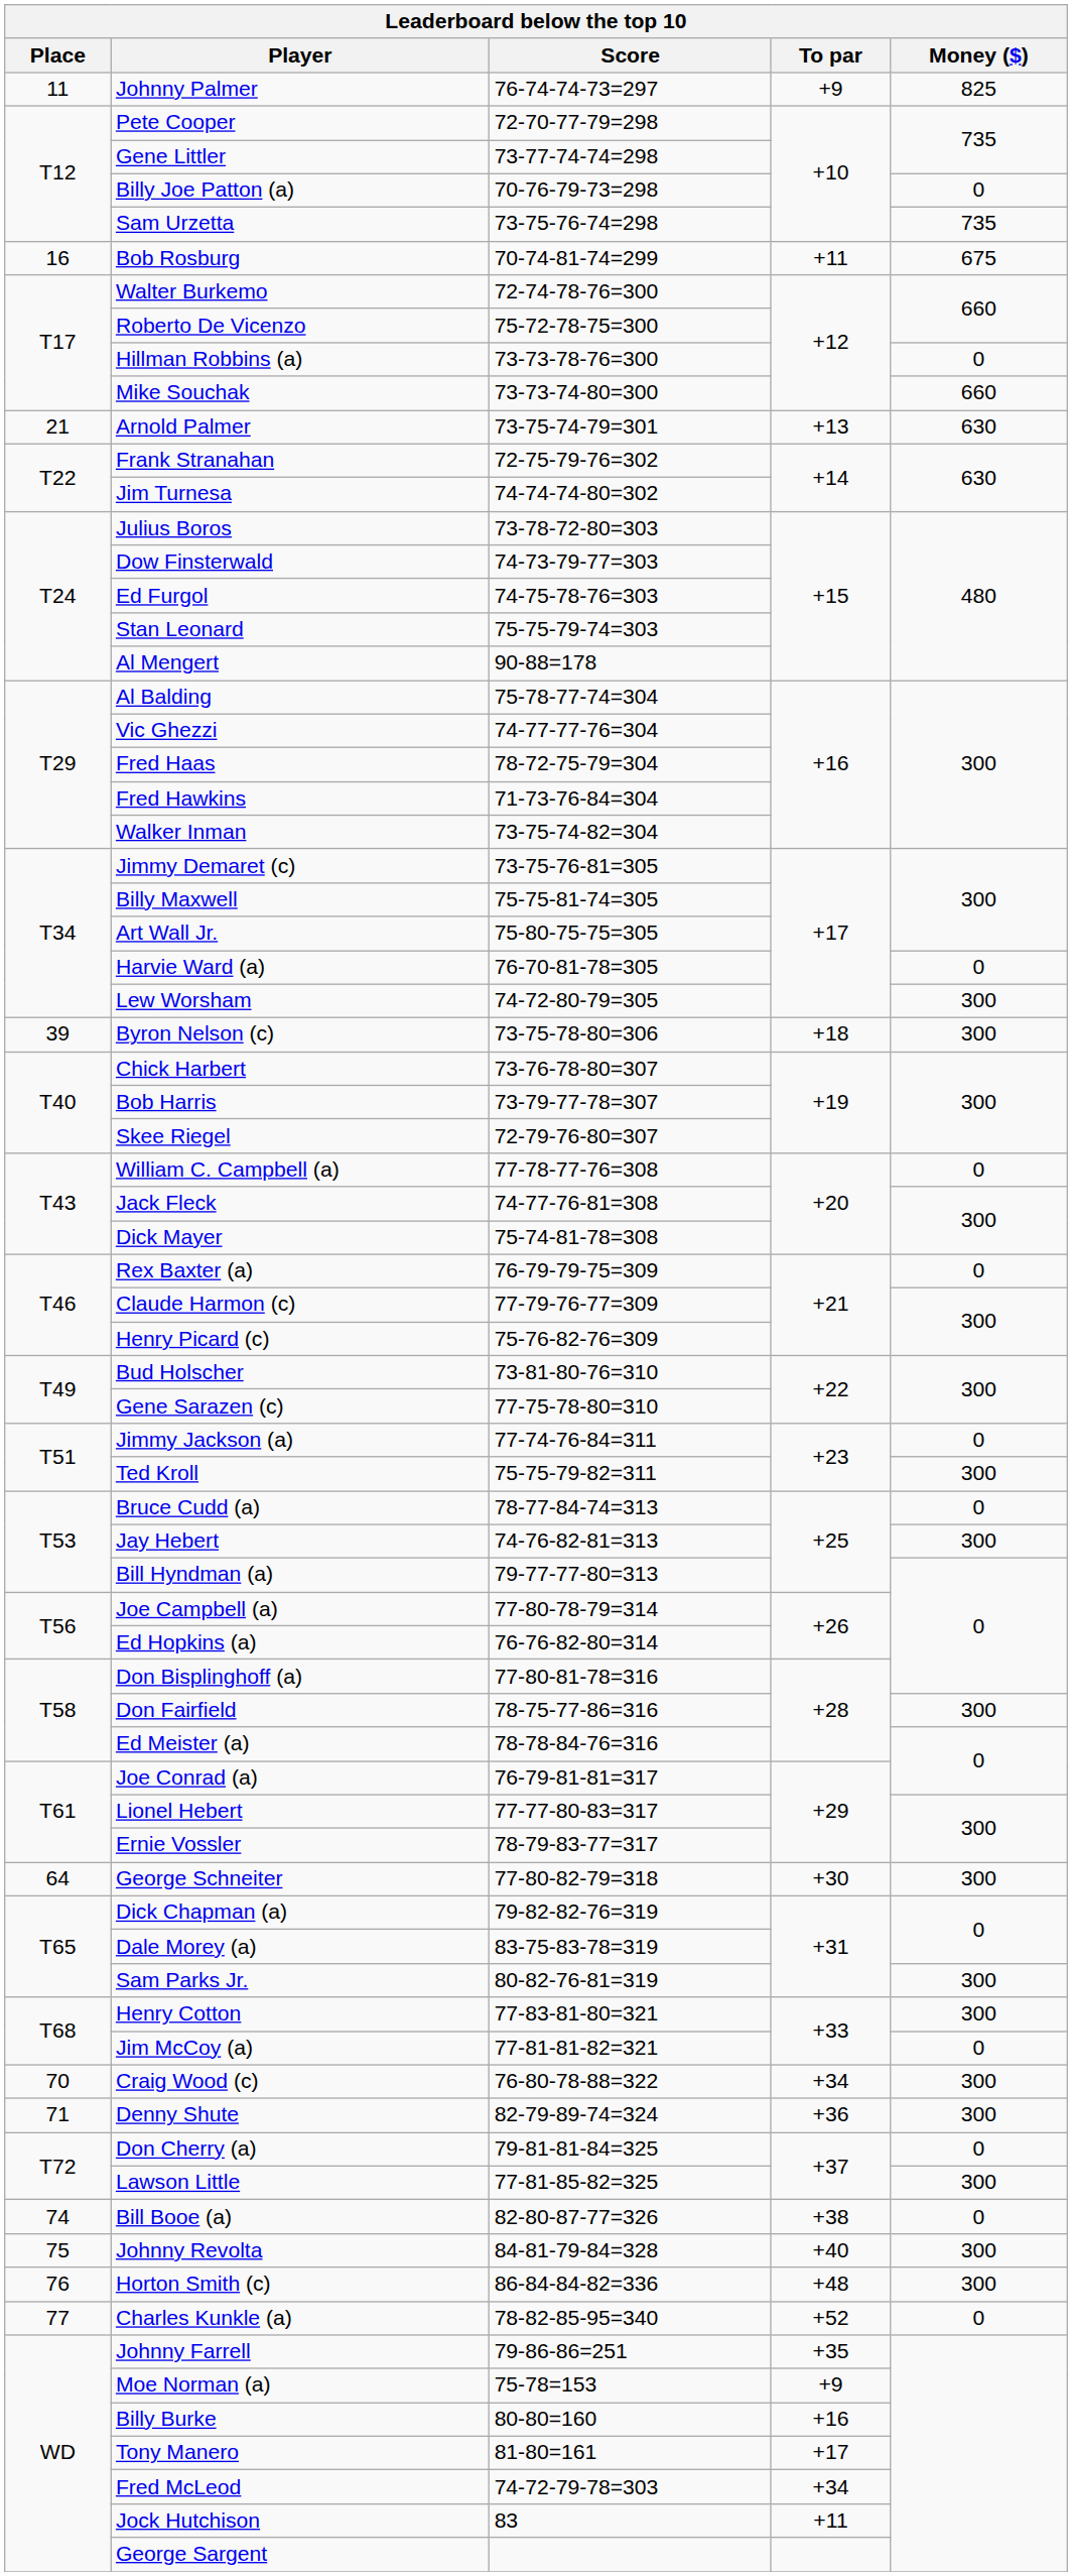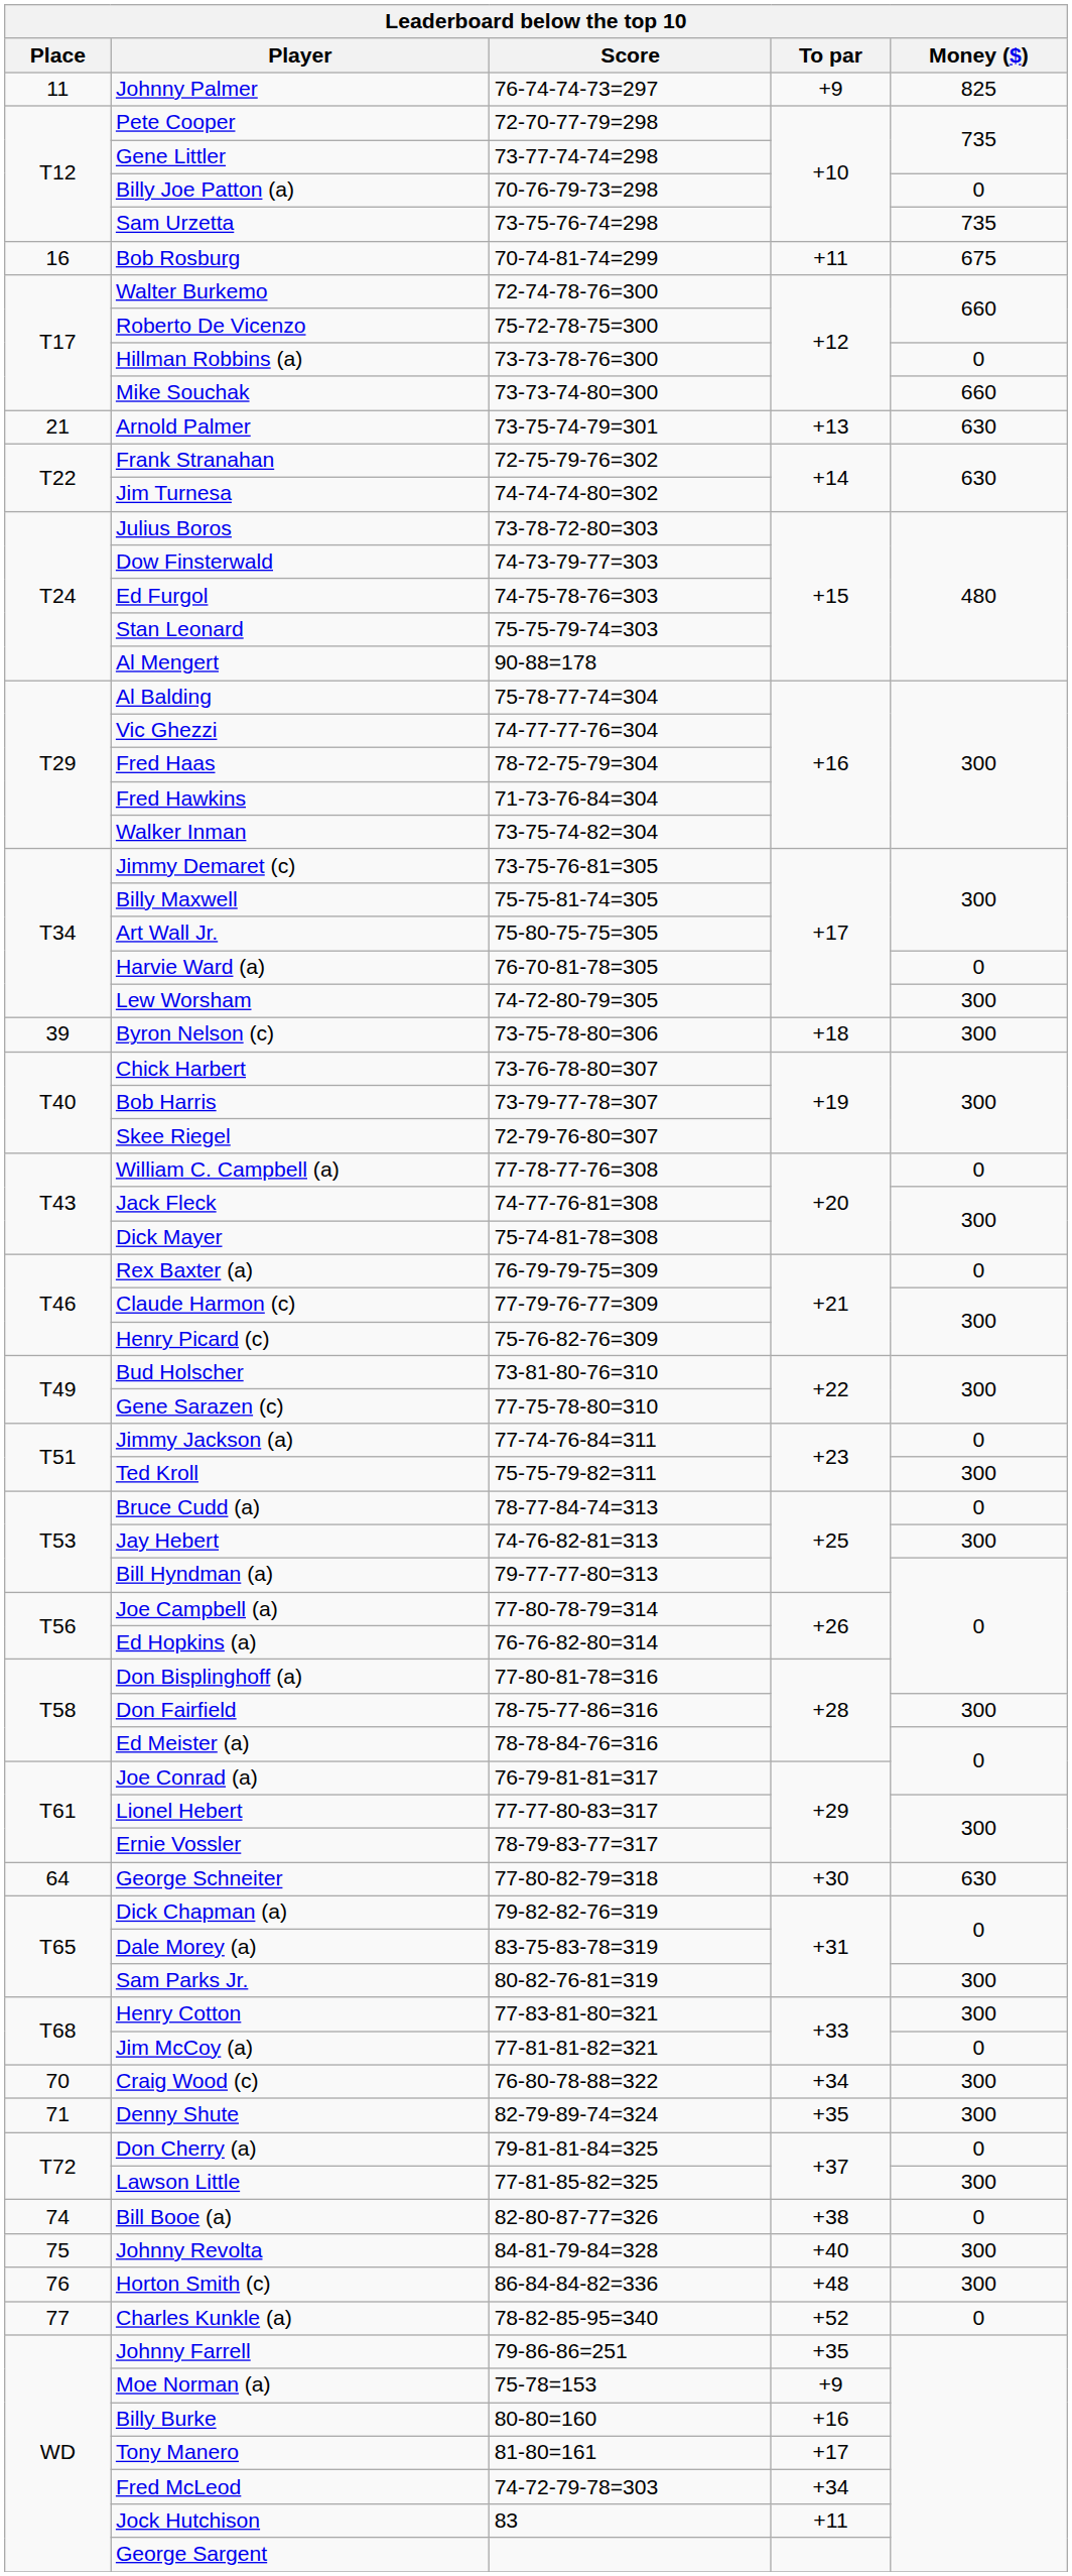George Schneiter | Money ($): 300 -> 630
Denny Shute | To par: +36 -> +35
